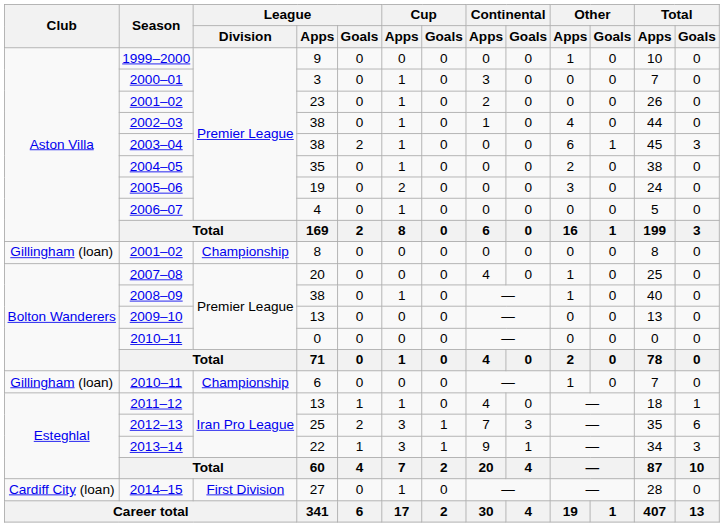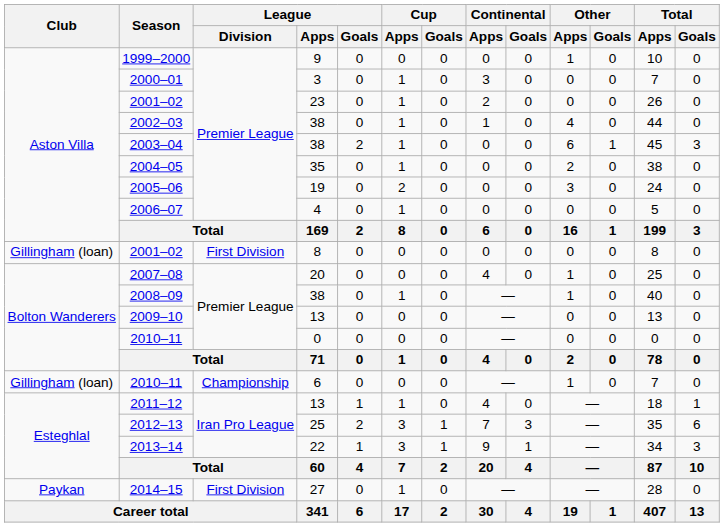2001–02 / 8 | League / Division: Championship -> First Division
2014–15 | Club: Cardiff City (loan) -> Paykan
